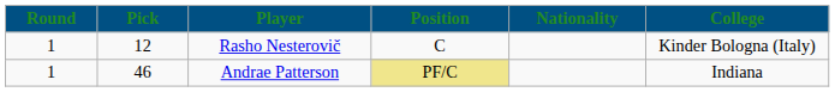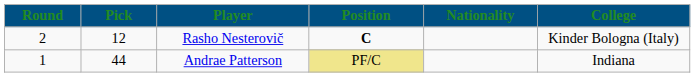Rasho Nesterovič | Round: 1 -> 2
Rasho Nesterovič | Position: normal -> bold
Andrae Patterson | Pick: 46 -> 44
